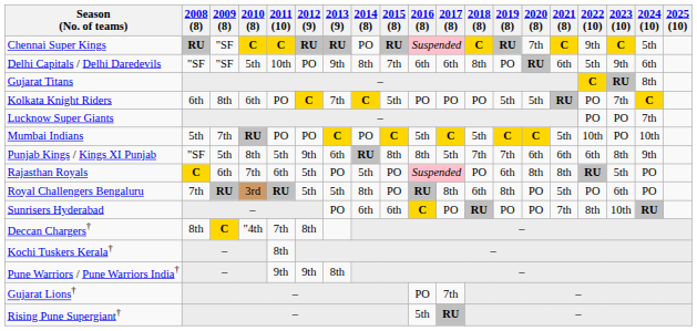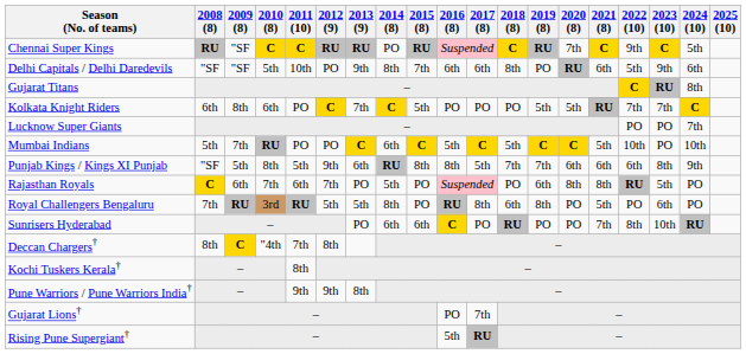Kolkata Knight Riders | 2022 (10): PO -> 7th
Mumbai Indians | 2014 (8): PO -> 6th
Rajasthan Royals | 2012 (9): 5th -> 7th
